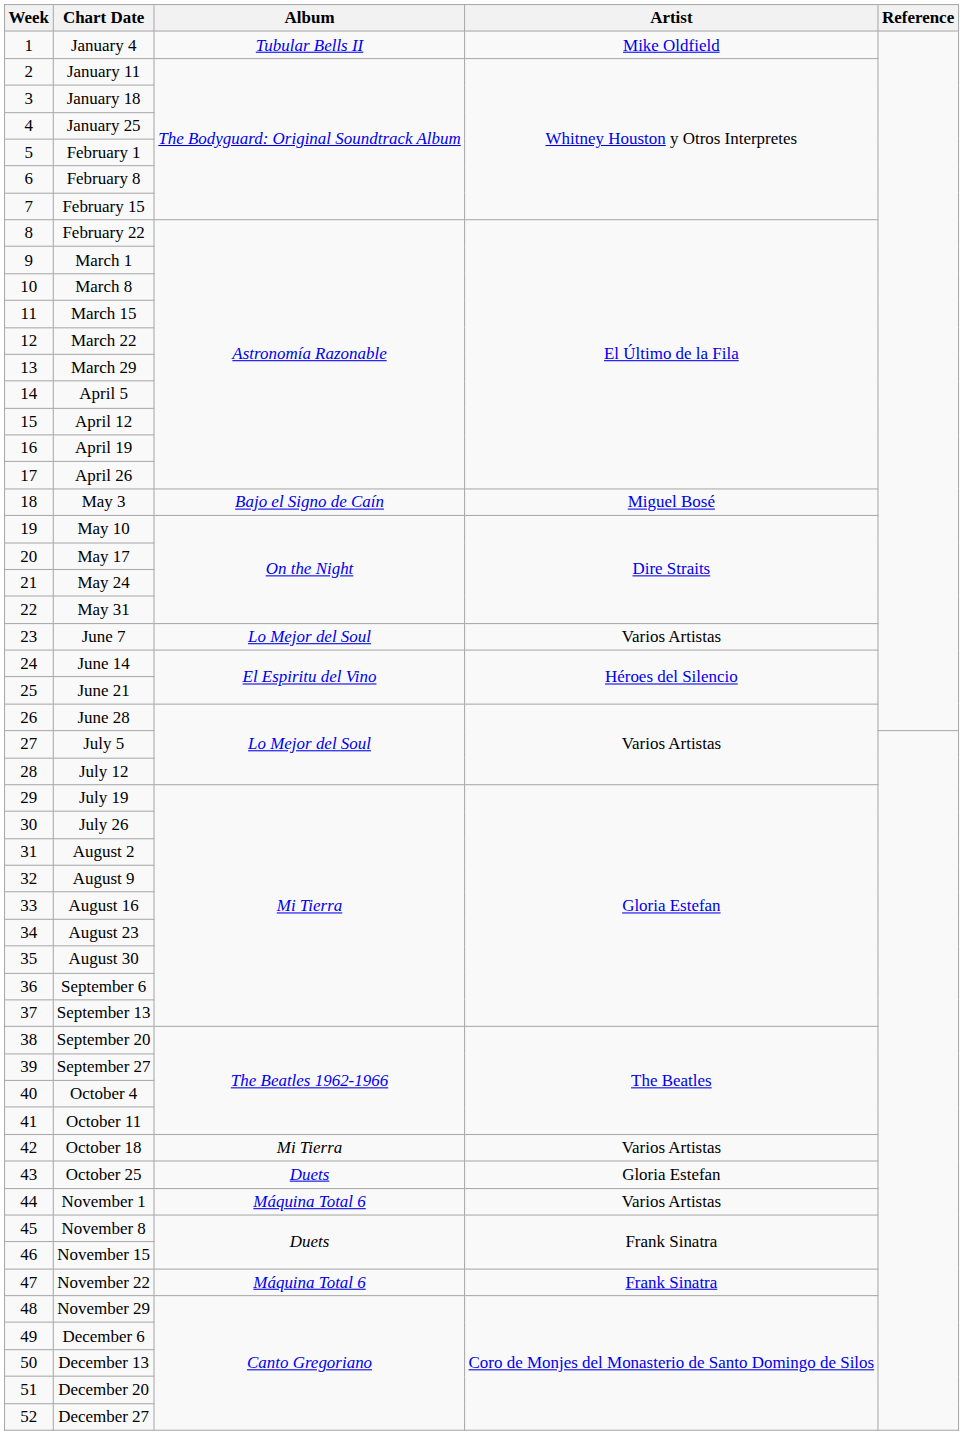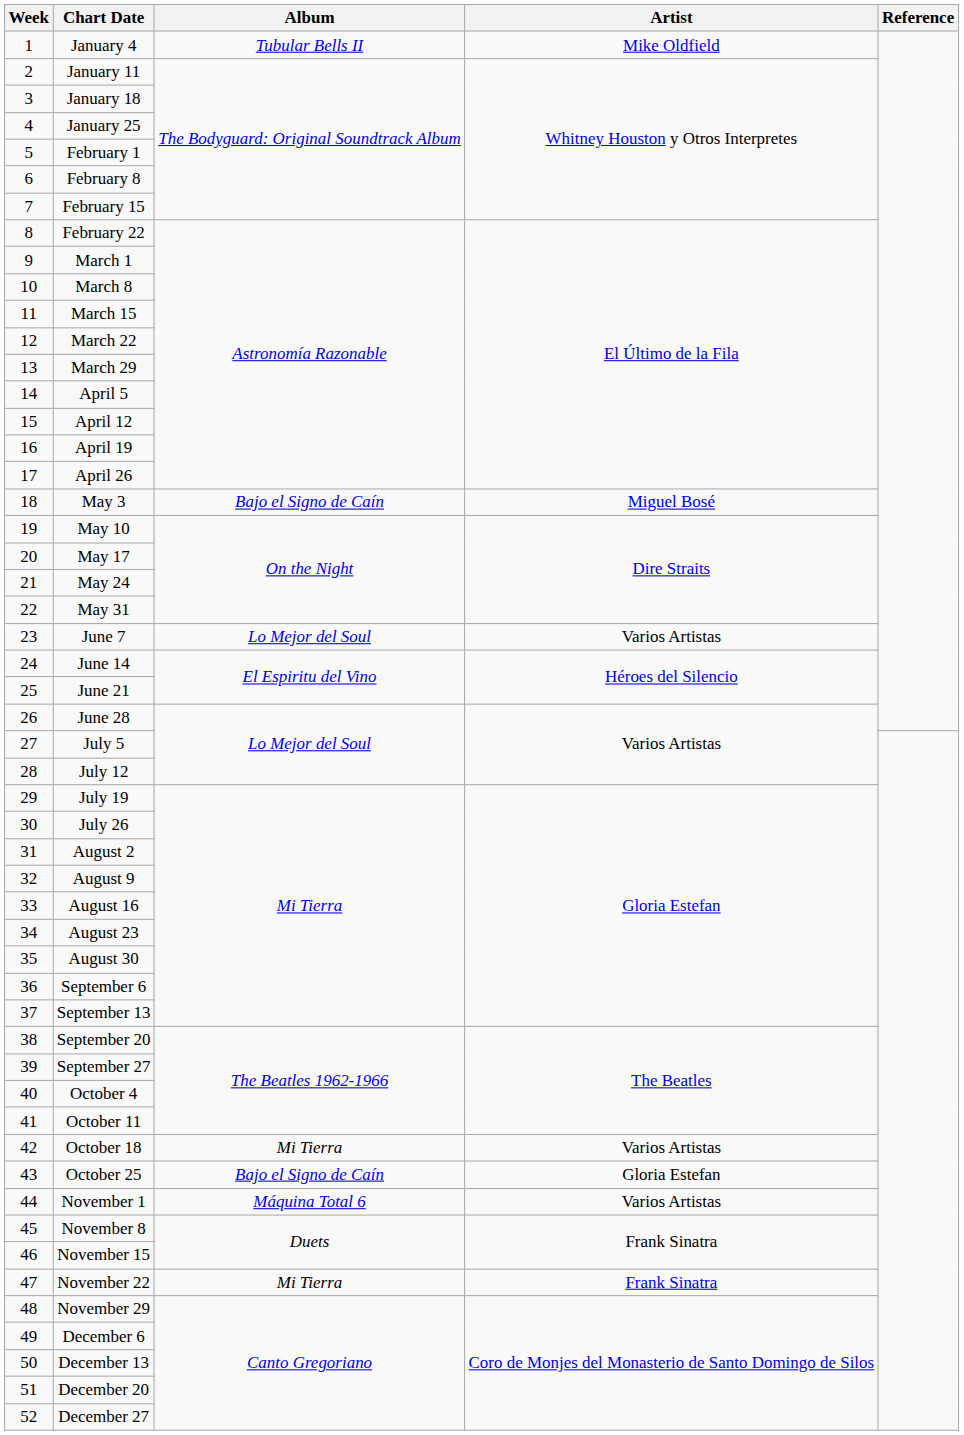October 25 | Album: Duets -> Bajo el Signo de Caín
November 22 | Album: Máquina Total 6 -> Mi Tierra
